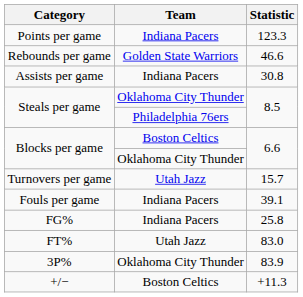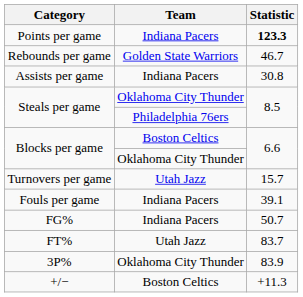Points per game | Statistic: normal -> bold
Rebounds per game | Statistic: 46.6 -> 46.7
FG% | Statistic: 25.8 -> 50.7
FT% | Statistic: 83.0 -> 83.7
